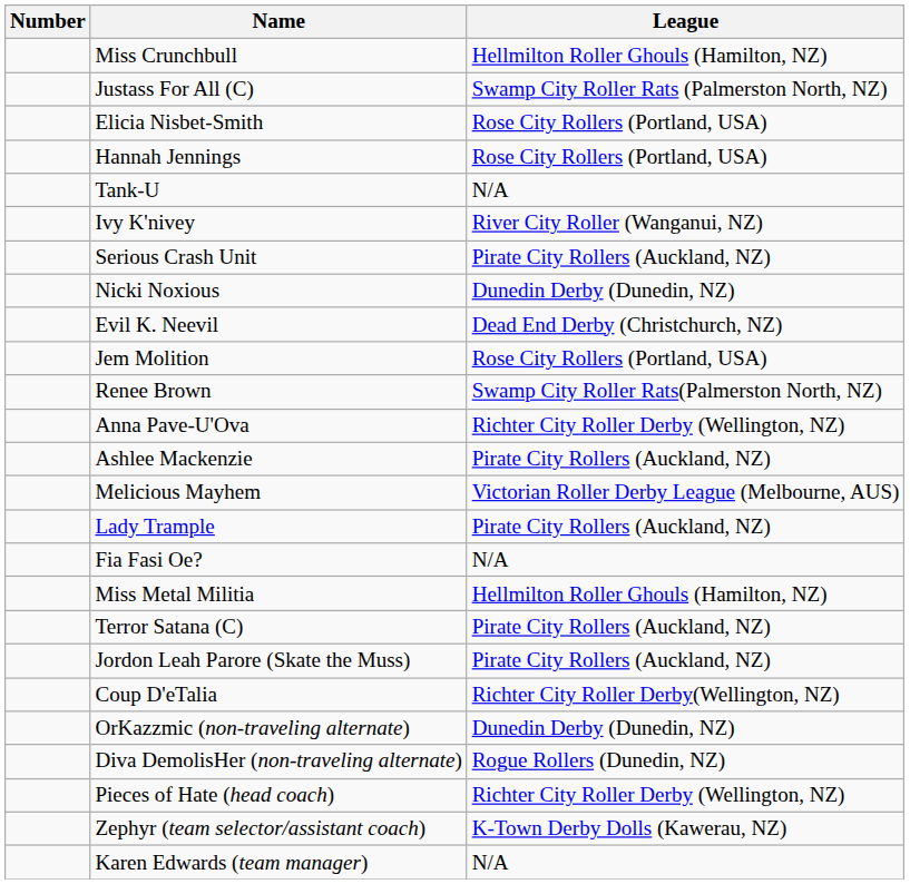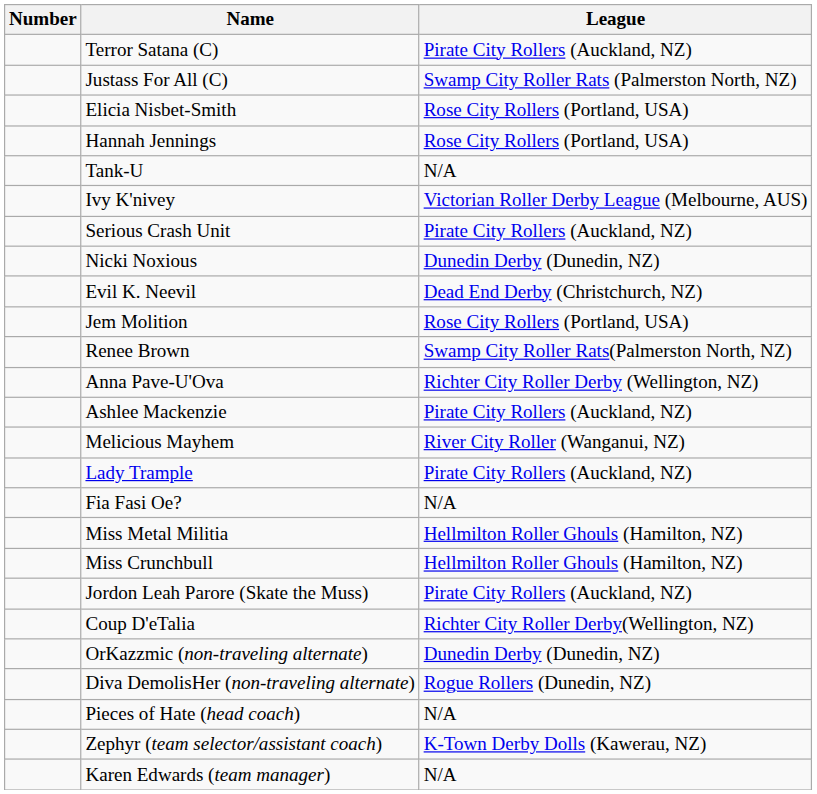rows swapped: Terror Satana (C) <-> Miss Crunchbull
Ivy K'nivey | League: River City Roller (Wanganui, NZ) -> Victorian Roller Derby League (Melbourne, AUS)
Melicious Mayhem | League: Victorian Roller Derby League (Melbourne, AUS) -> River City Roller (Wanganui, NZ)
Pieces of Hate (head coach) | League: Richter City Roller Derby (Wellington, NZ) -> N/A
